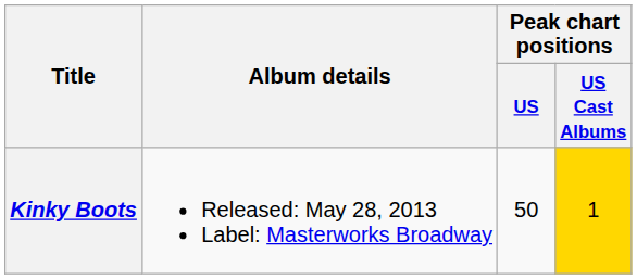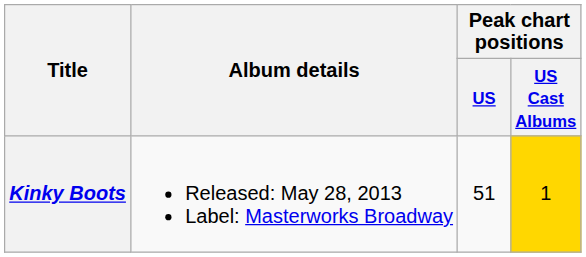Kinky Boots | Peak chart positions / US: 50 -> 51
